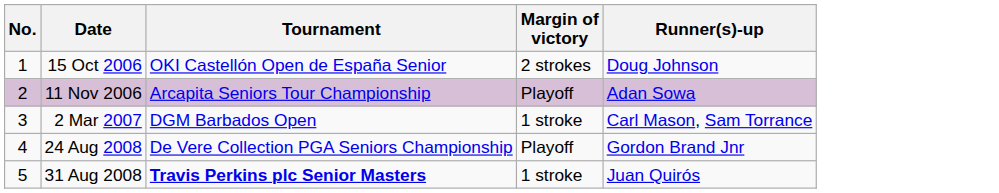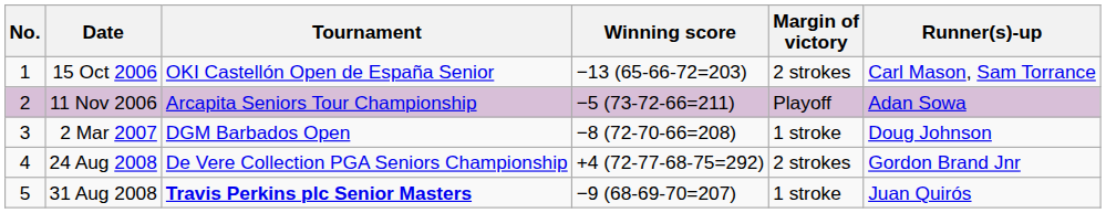+ column: Winning score | −13 (65-66-72=203) | −5 (73-72-66=211) | −8 (72-70-66=208) | +4 (72-77-68-75=292) | −9 (68-69-70=207)
15 Oct 2006 | Runner(s)-up: Doug Johnson -> Carl Mason, Sam Torrance
2 Mar 2007 | Runner(s)-up: Carl Mason, Sam Torrance -> Doug Johnson
24 Aug 2008 | Margin of victory: Playoff -> 2 strokes
